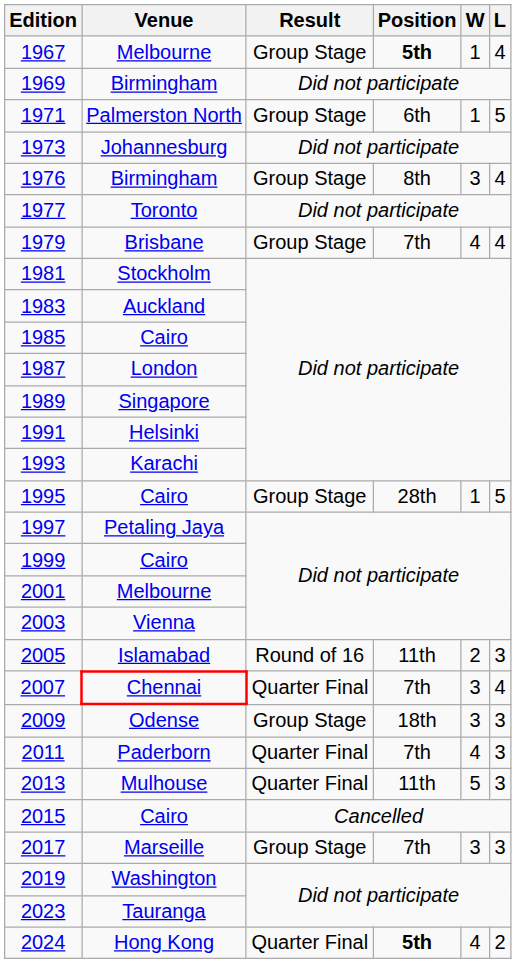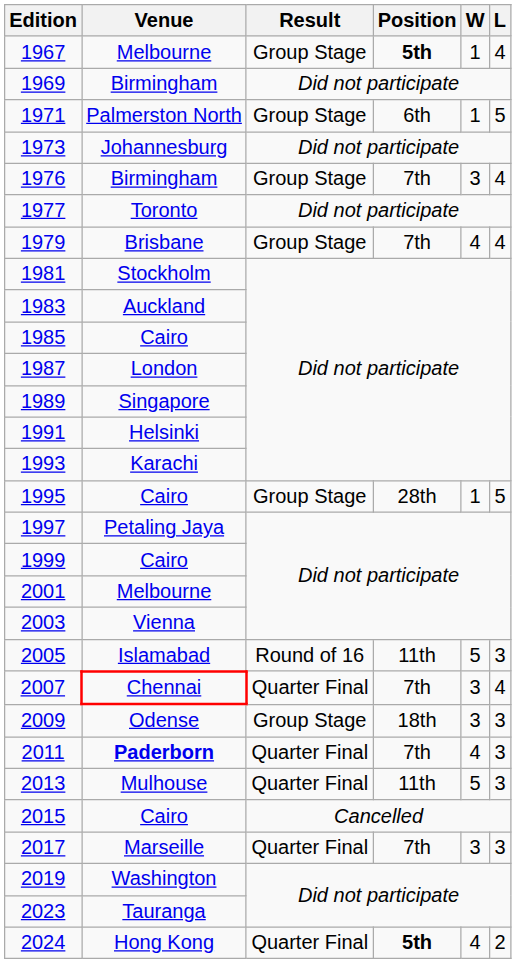1976 | Position: 8th -> 7th
2005 | W: 2 -> 5
2011 | Venue: normal -> bold
2017 | Result: Group Stage -> Quarter Final
